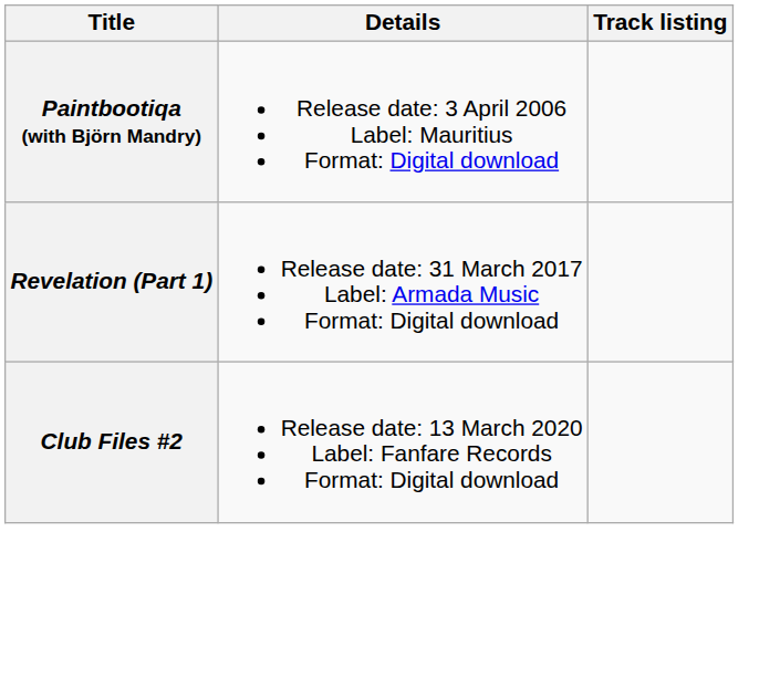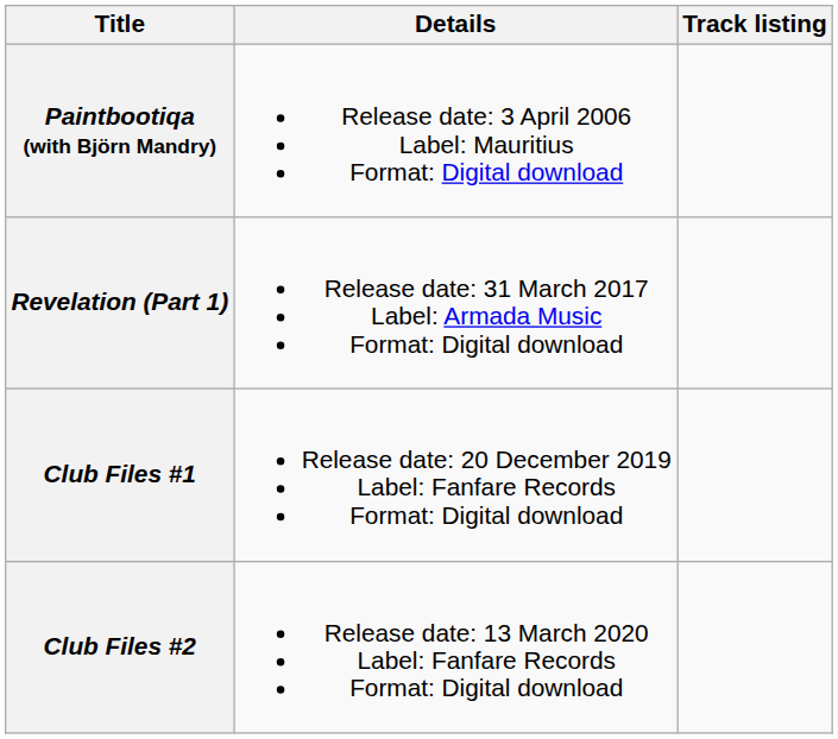+ row: Club Files #1 | Release date: 20 December 2019 Label: Fanfare Records Format: Digital download
